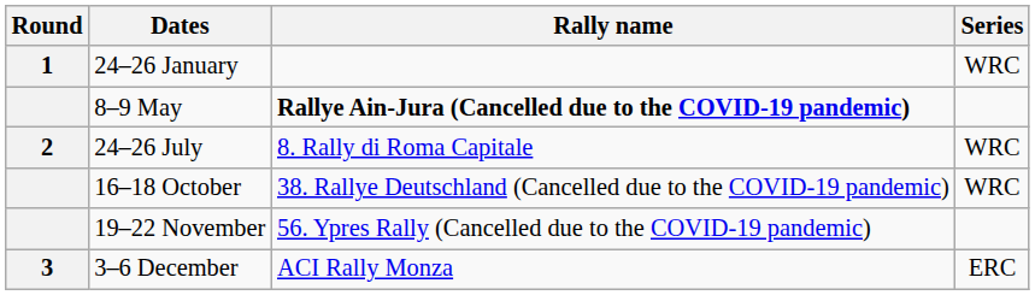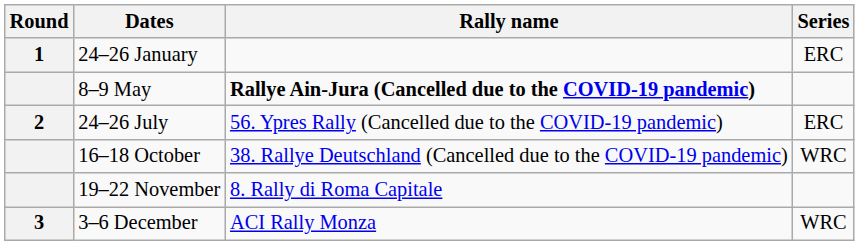24–26 January | Series: WRC -> ERC
24–26 July | Rally name: 8. Rally di Roma Capitale -> 56. Ypres Rally (Cancelled due to the COVID-19 pandemic)
24–26 July | Series: WRC -> ERC
19–22 November | Rally name: 56. Ypres Rally (Cancelled due to the COVID-19 pandemic) -> 8. Rally di Roma Capitale
3–6 December | Series: ERC -> WRC
